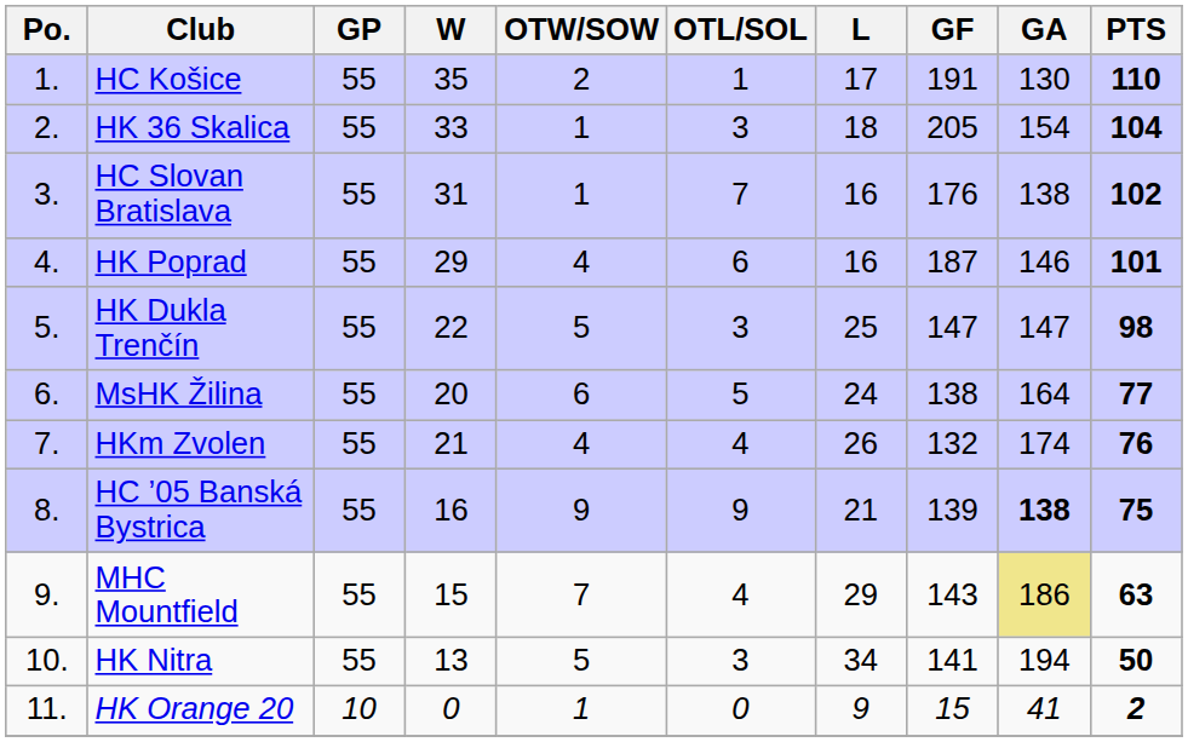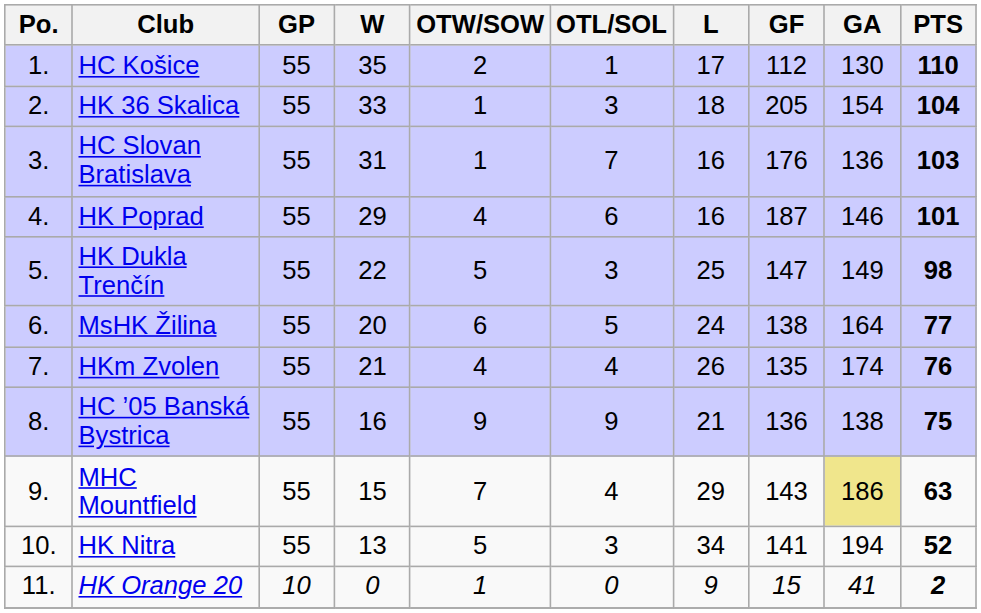HC Košice | GF: 191 -> 112
HC Slovan Bratislava | GA: 138 -> 136
HC Slovan Bratislava | PTS: 102 -> 103
HK Dukla Trenčín | GA: 147 -> 149
HKm Zvolen | GF: 132 -> 135
HC ’05 Banská Bystrica | GF: 139 -> 136
HC ’05 Banská Bystrica | GA: bold -> normal
HK Nitra | PTS: 50 -> 52
